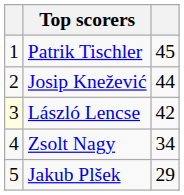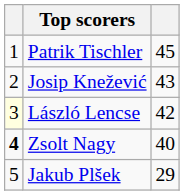Josip Knežević | column 3: 44 -> 43
Zsolt Nagy | column 1: normal -> bold
Zsolt Nagy | column 3: 34 -> 40
